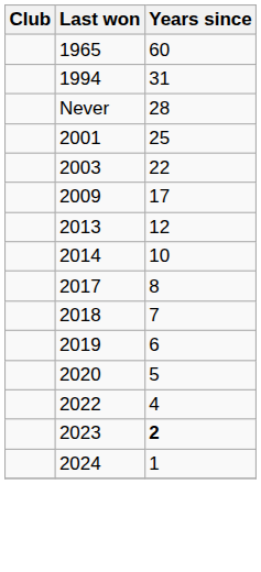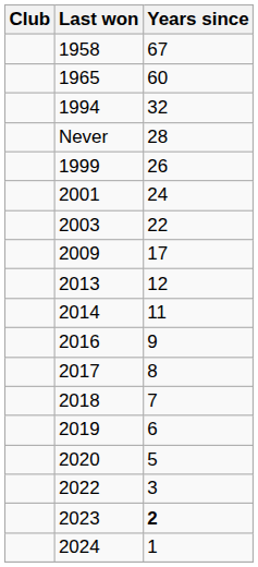+ row: 1958 | 67
1994 | Years since: 31 -> 32
+ row: 1999 | 26
2001 | Years since: 25 -> 24
2014 | Years since: 10 -> 11
+ row: 2016 | 9
2022 | Years since: 4 -> 3
